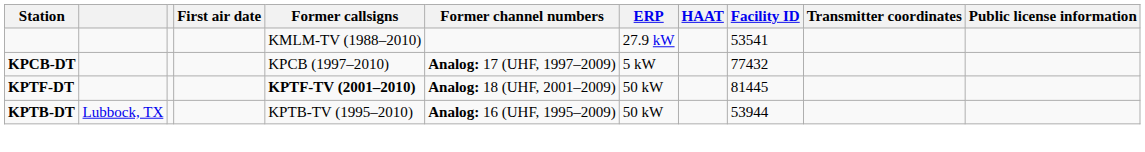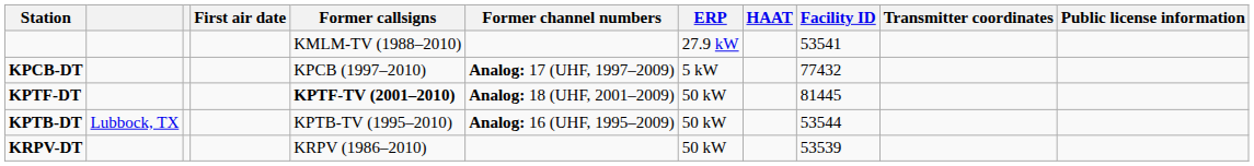KPTB-DT | Facility ID: 53944 -> 53544
+ row: KRPV-DT | KRPV (1986–2010) | 50 kW | 53539
